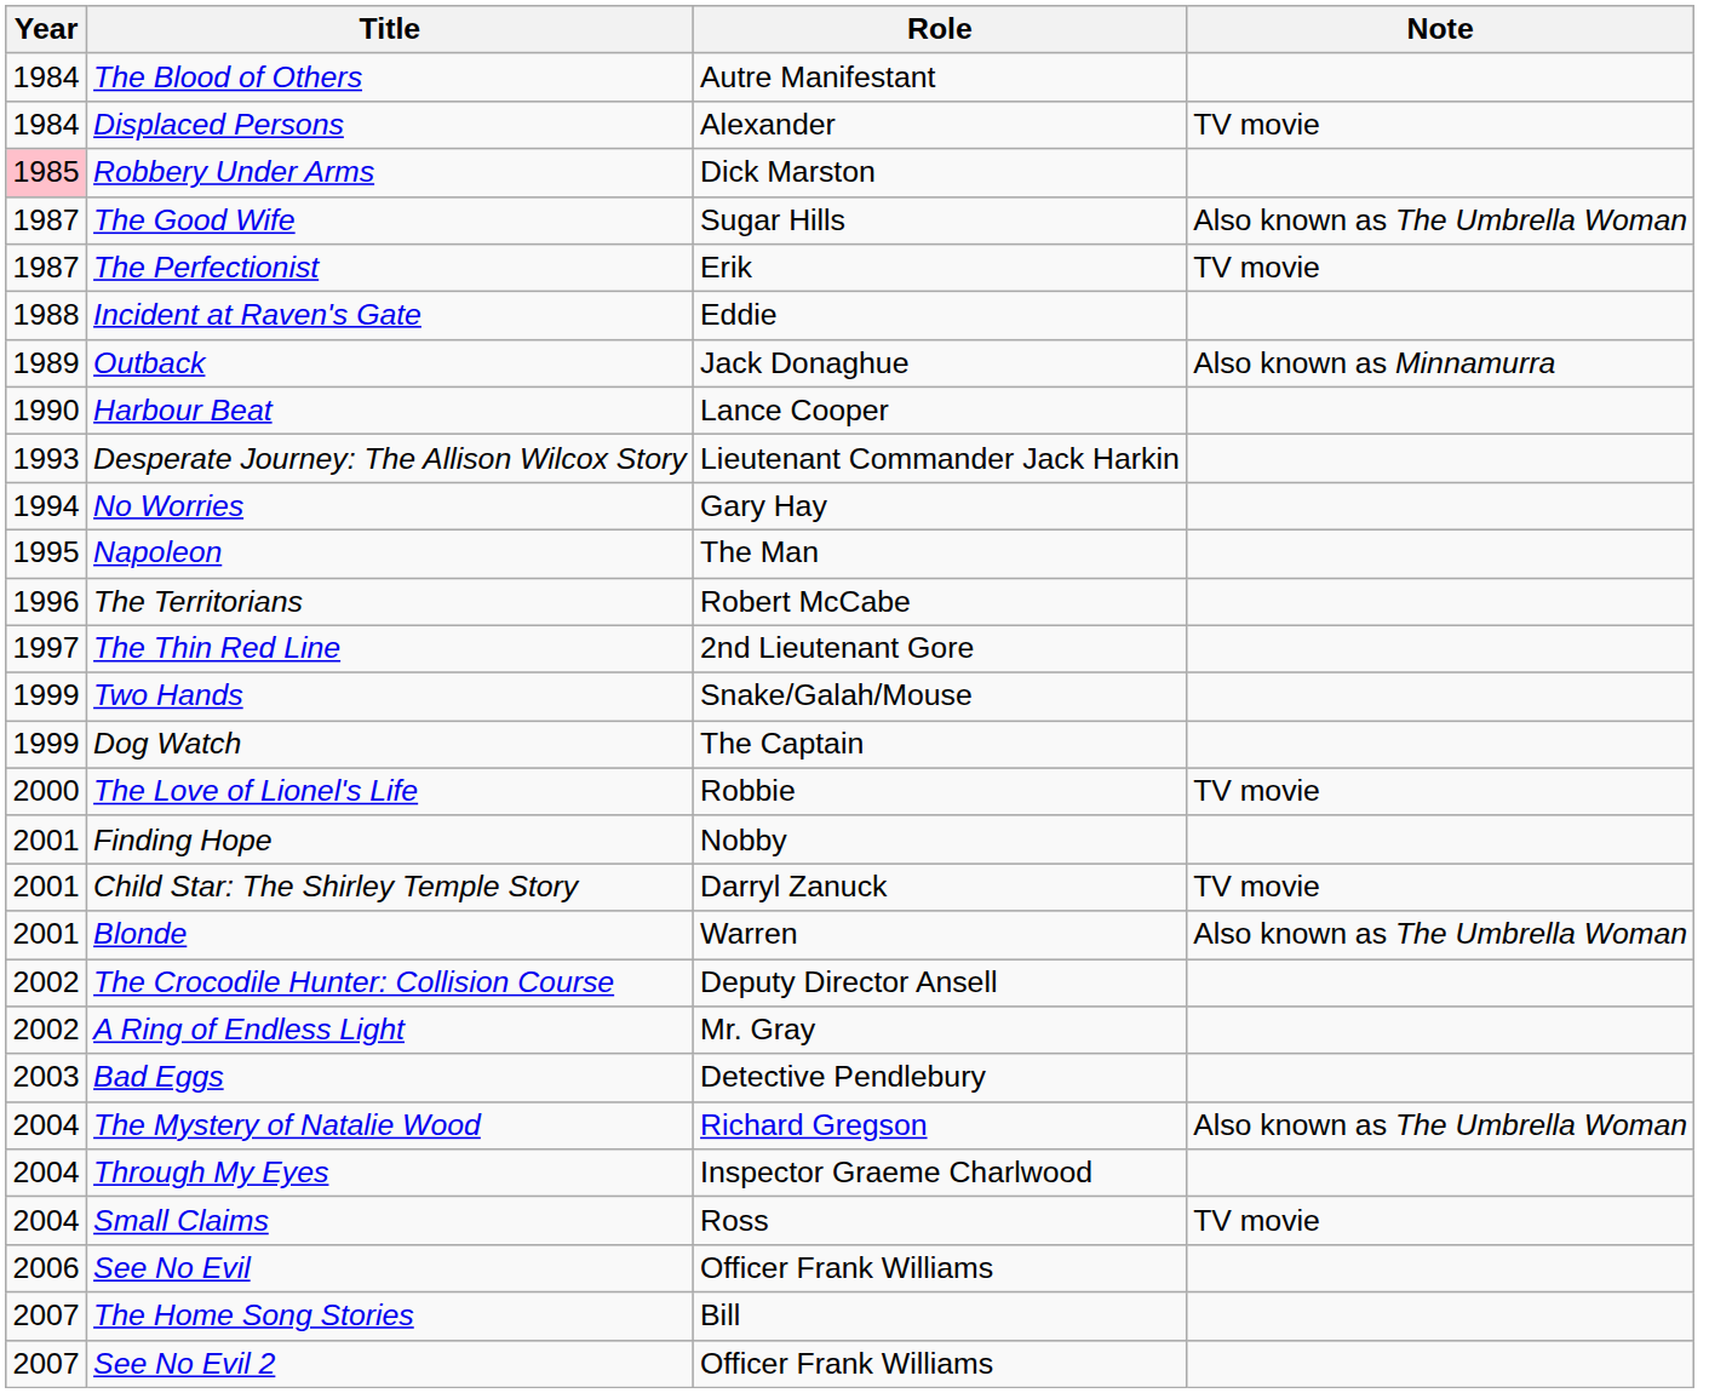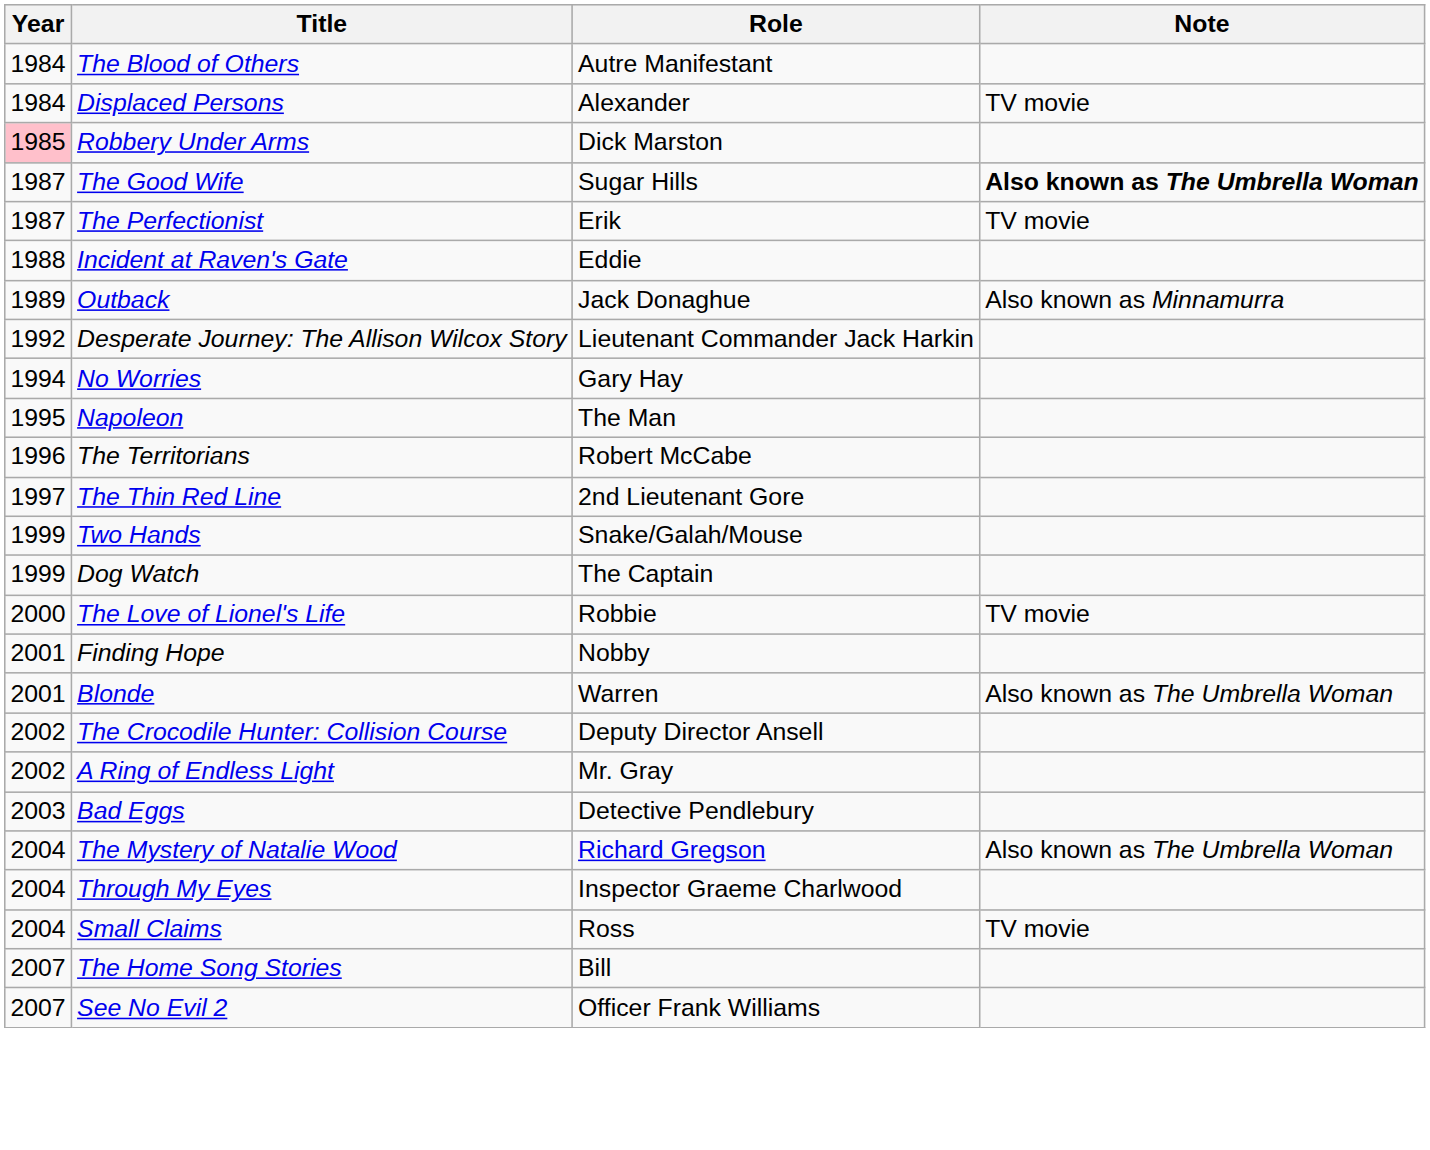The Good Wife | Note: normal -> bold
- row: 1990 | Harbour Beat | Lance Cooper
Desperate Journey: The Allison Wilcox Story | Year: 1993 -> 1992
- row: 2001 | Child Star: The Shirley Temple Story | Darryl Zanuck | TV movie
- row: 2006 | See No Evil | Officer Frank Williams
